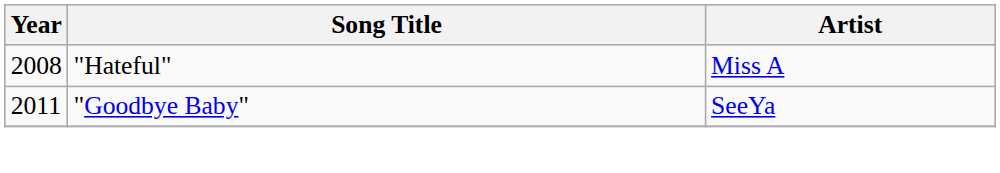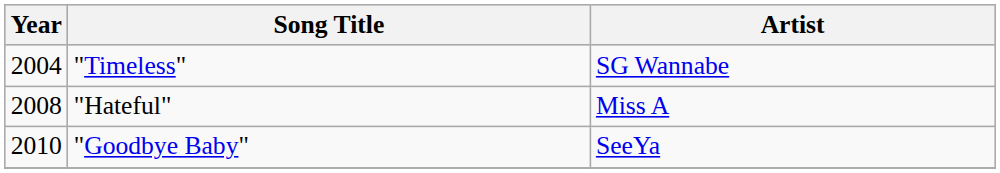+ row: 2004 | "Timeless" | SG Wannabe
"Goodbye Baby" | Year: 2011 -> 2010
